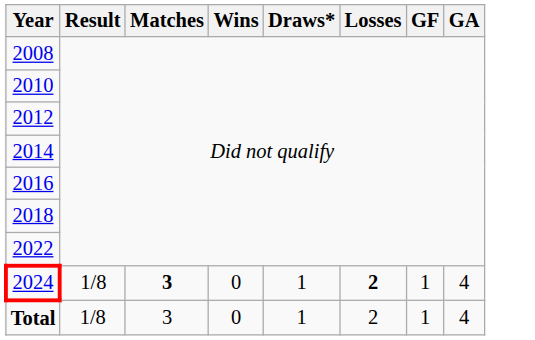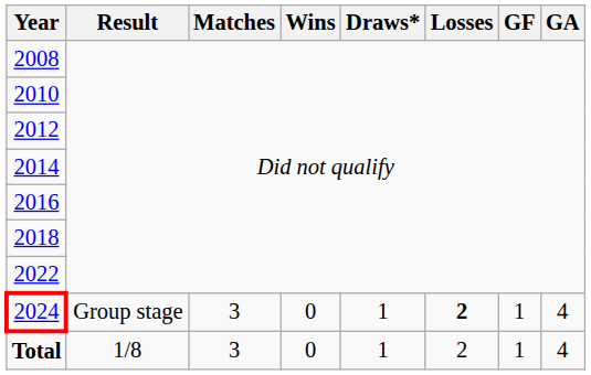2024 | Result: 1/8 -> Group stage
2024 | Matches: bold -> normal
